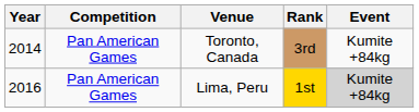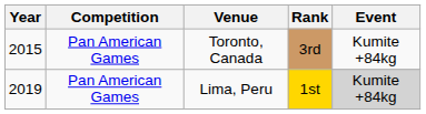Toronto, Canada | Year: 2014 -> 2015
Lima, Peru | Year: 2016 -> 2019
